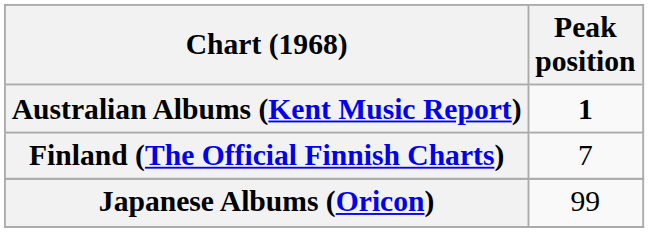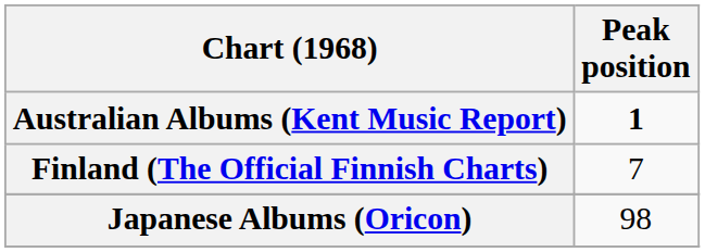Japanese Albums (Oricon) | Peak position: 99 -> 98
